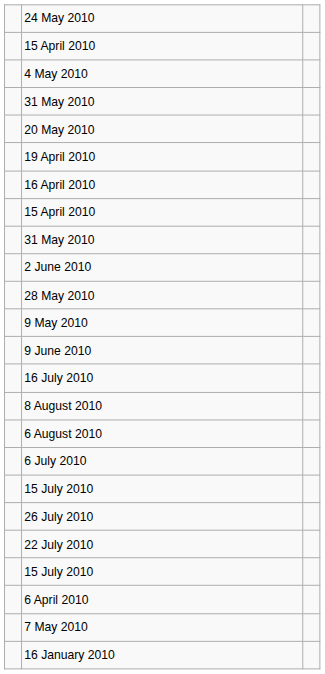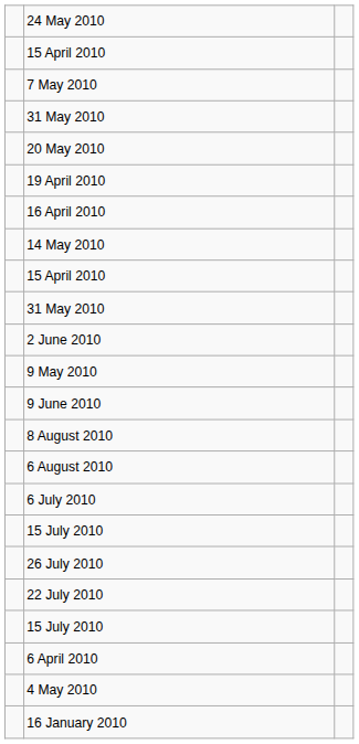rows swapped: 4 May 2010 <-> 7 May 2010
+ row: 14 May 2010
- row: 28 May 2010
- row: 16 July 2010
